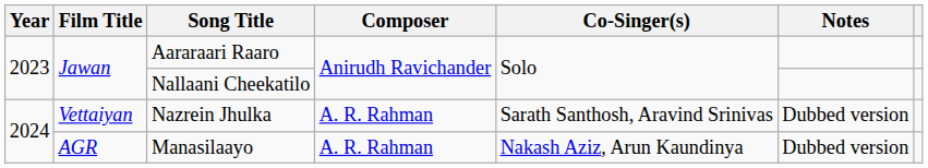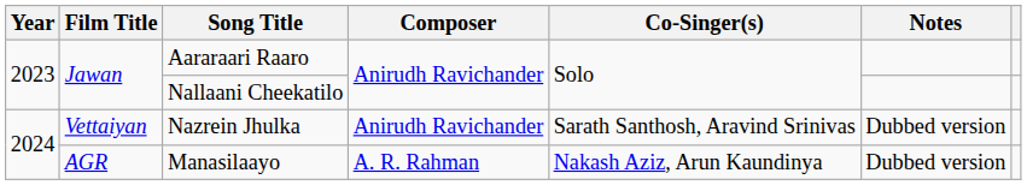Nazrein Jhulka | Composer: A. R. Rahman -> Anirudh Ravichander
